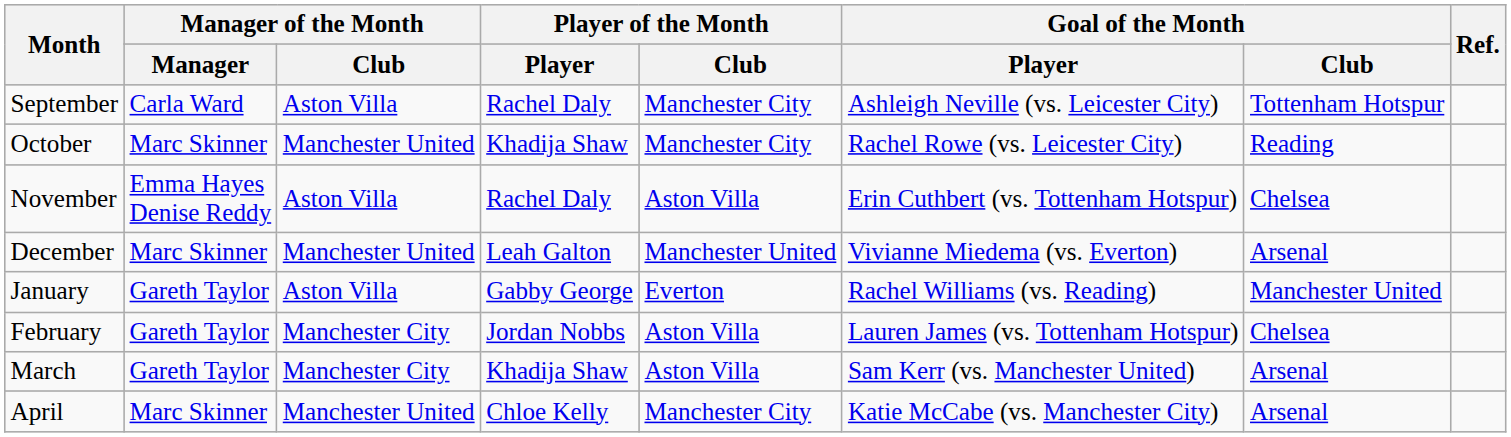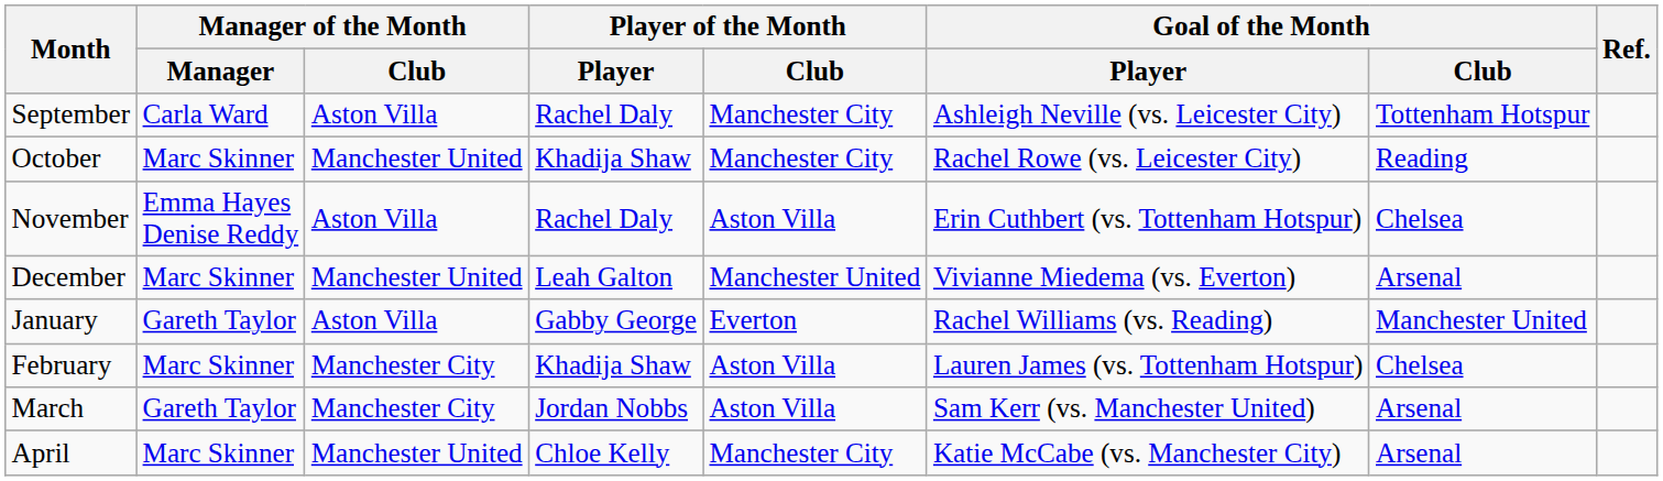February | Manager of the Month / Manager: Gareth Taylor -> Marc Skinner
February | Player of the Month / Player: Jordan Nobbs -> Khadija Shaw
March | Player of the Month / Player: Khadija Shaw -> Jordan Nobbs
